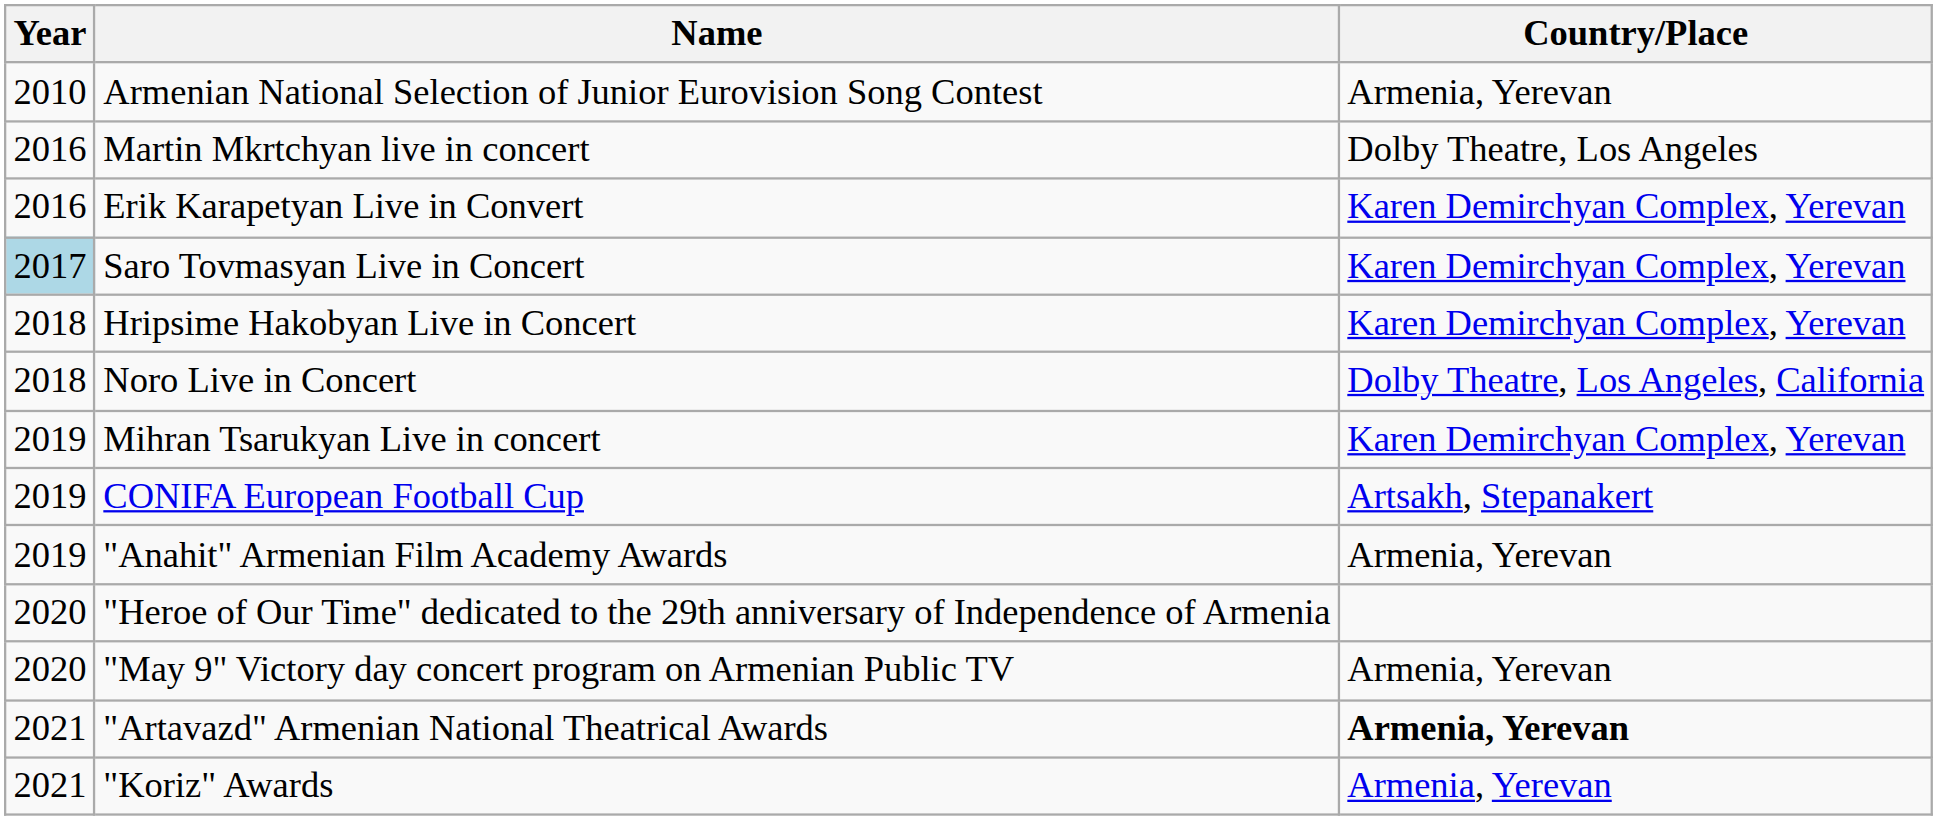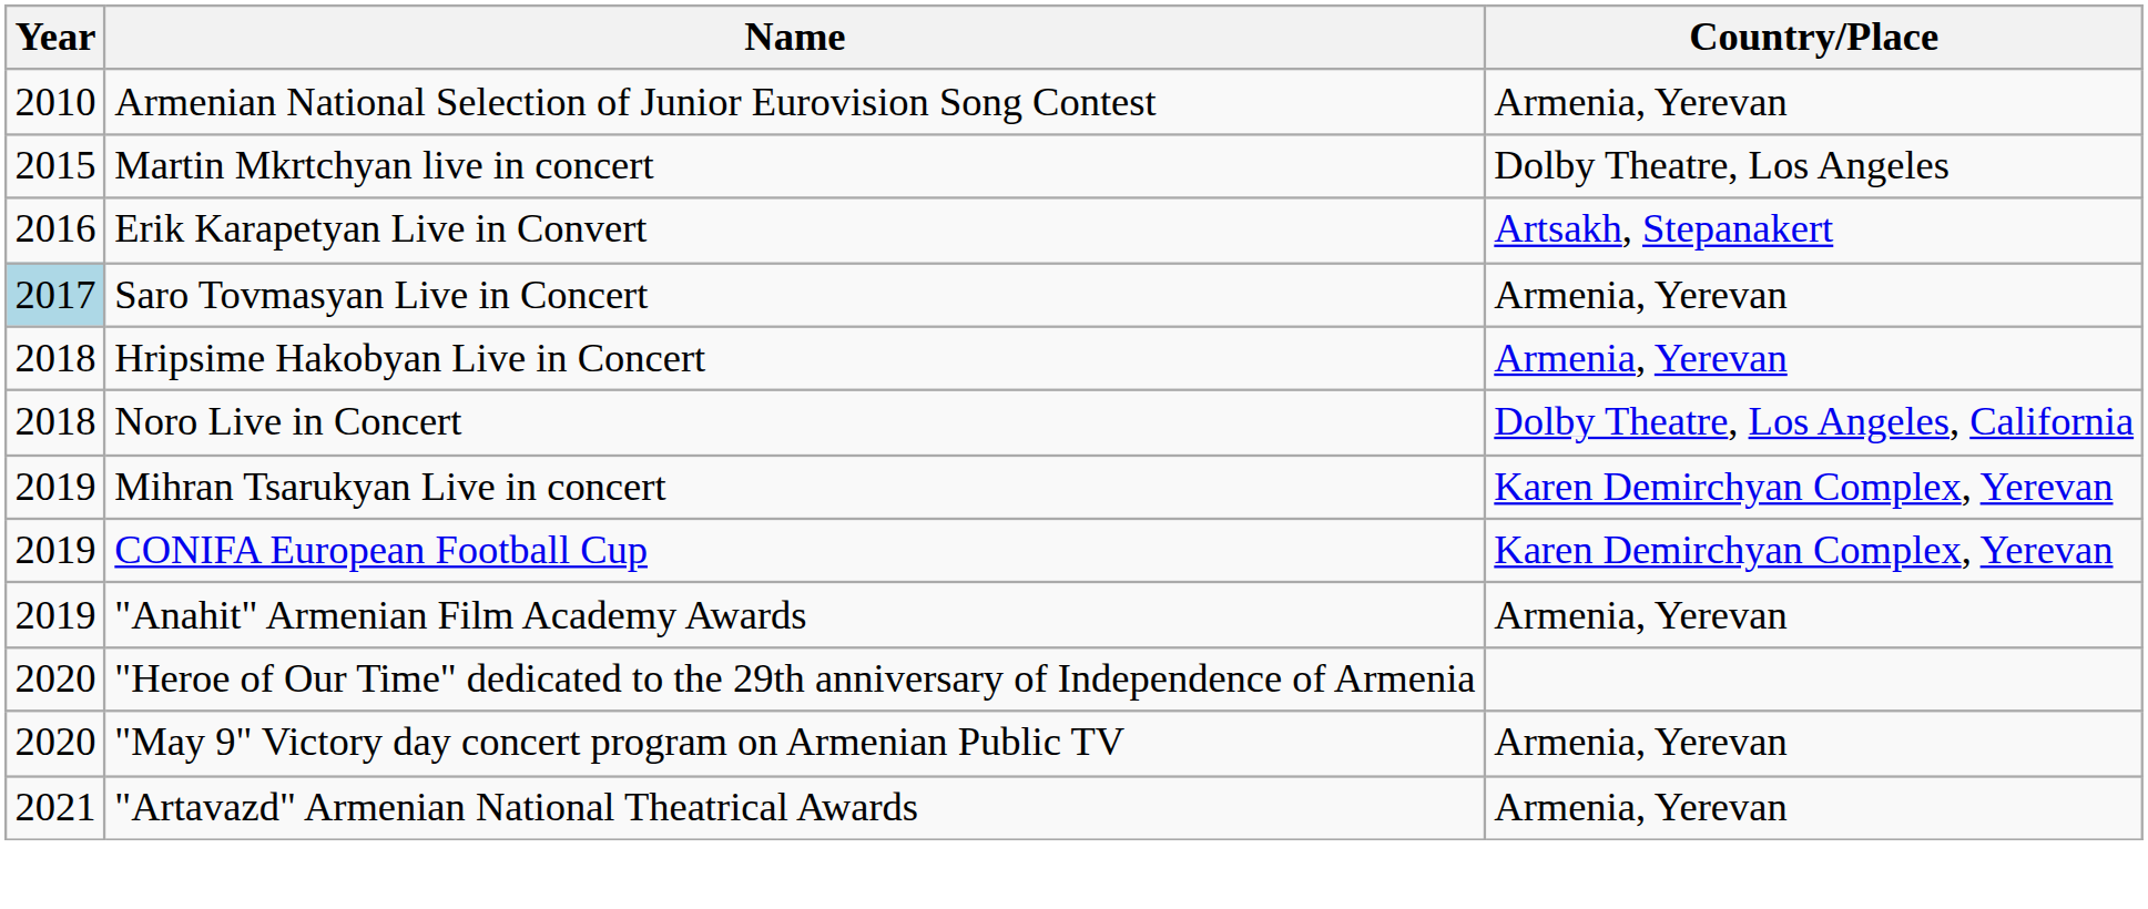Martin Mkrtchyan live in concert | Year: 2016 -> 2015
Erik Karapetyan Live in Convert | Country/Place: Karen Demirchyan Complex, Yerevan -> Artsakh, Stepanakert
Saro Tovmasyan Live in Concert | Country/Place: Karen Demirchyan Complex, Yerevan -> Armenia, Yerevan
Hripsime Hakobyan Live in Concert | Country/Place: Karen Demirchyan Complex, Yerevan -> Armenia, Yerevan
CONIFA European Football Cup | Country/Place: Artsakh, Stepanakert -> Karen Demirchyan Complex, Yerevan
"Artavazd" Armenian National Theatrical Awards | Country/Place: bold -> normal
- row: 2021 | "Koriz" Awards | Armenia, Yerevan
